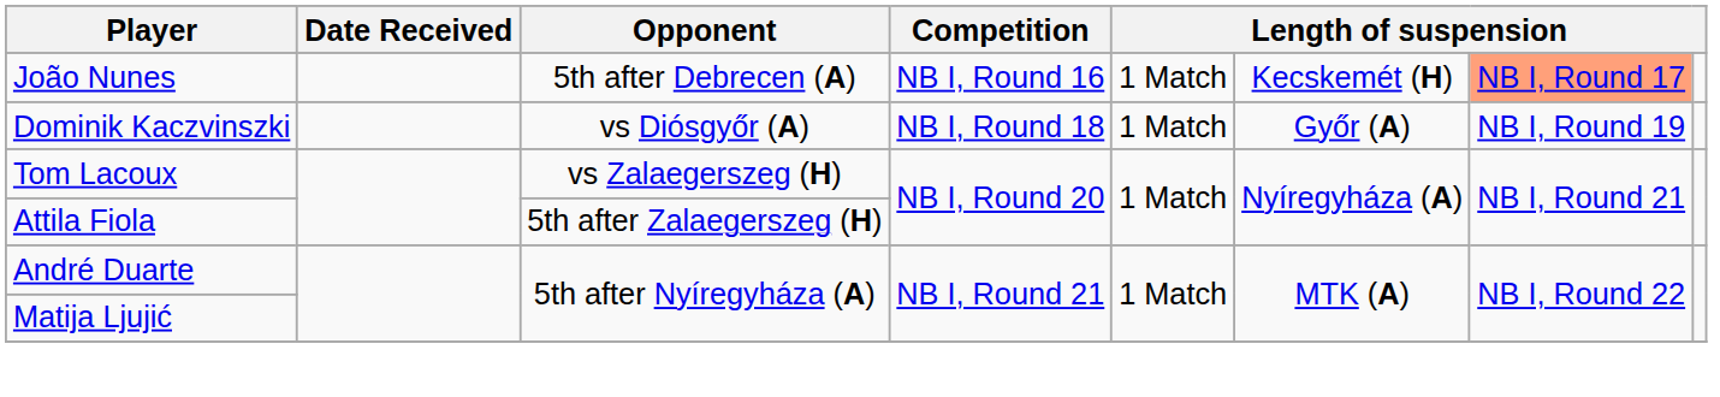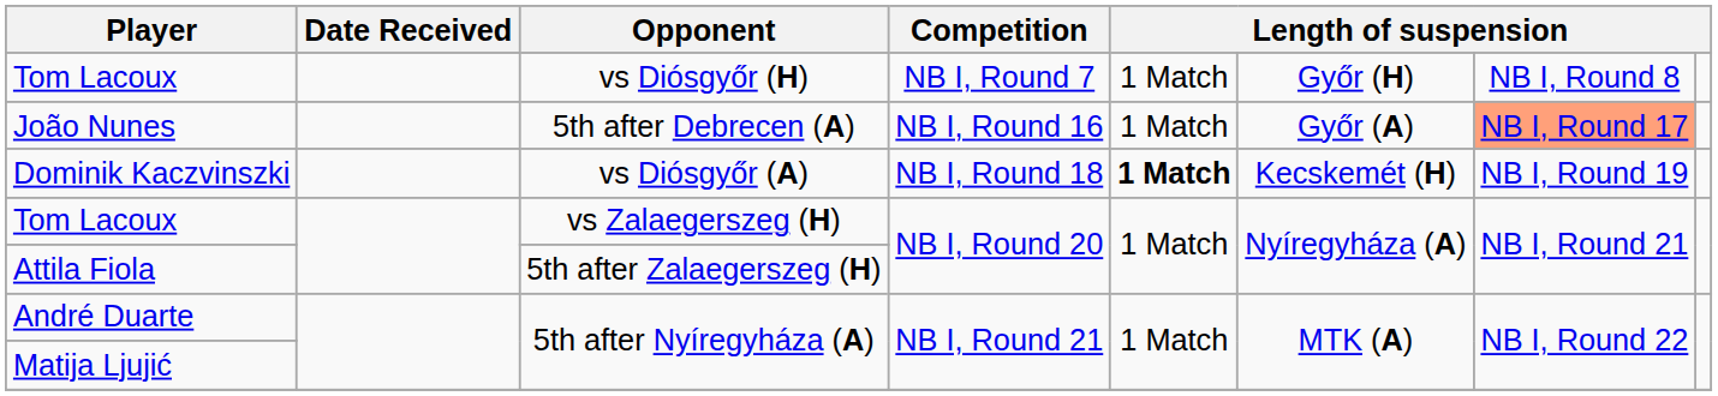+ row: Tom Lacoux | vs Diósgyőr (H) | NB I, Round 7 | 1 Match | Győr (H) | NB I, Round 8
João Nunes | column 6: Kecskemét (H) -> Győr (A)
Dominik Kaczvinszki | column 5: normal -> bold
Dominik Kaczvinszki | column 6: Győr (A) -> Kecskemét (H)
